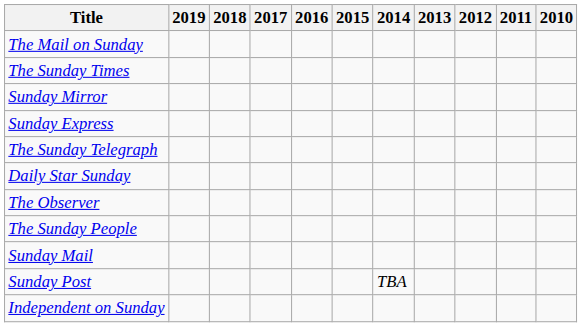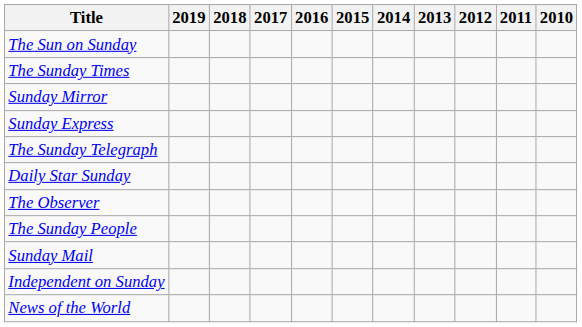+ row: The Sun on Sunday
- row: The Mail on Sunday
- row: Sunday Post | TBA
+ row: News of the World
